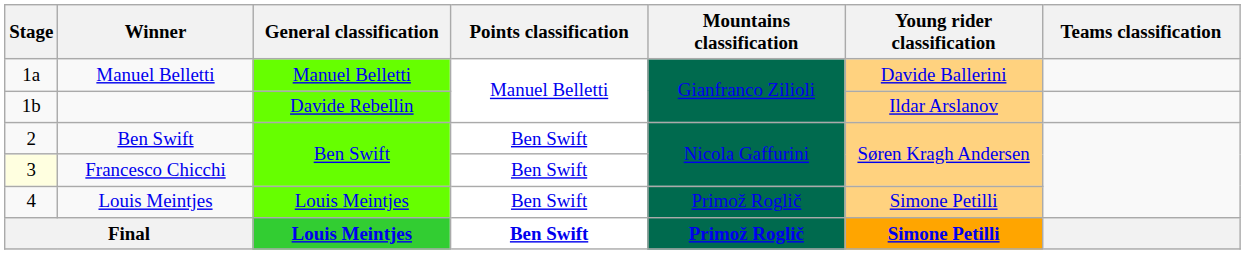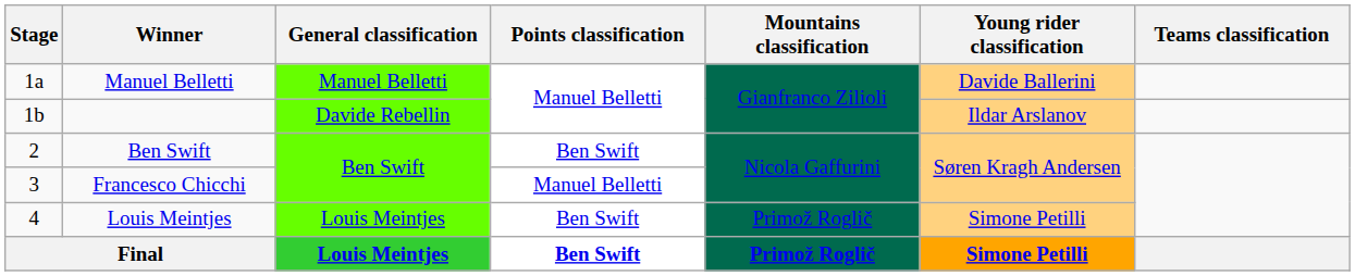Francesco Chicchi | Stage: lightyellow background -> no background
Francesco Chicchi | Points classification: Ben Swift -> Manuel Belletti
